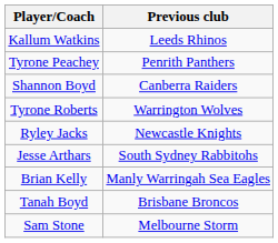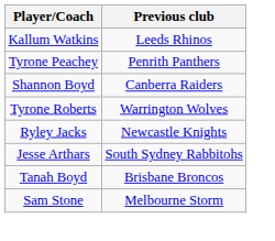- row: Brian Kelly | Manly Warringah Sea Eagles
